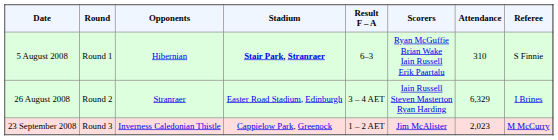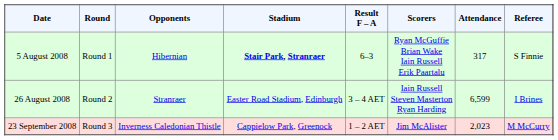5 August 2008 | Attendance: 310 -> 317
26 August 2008 | Attendance: 6,329 -> 6,599
